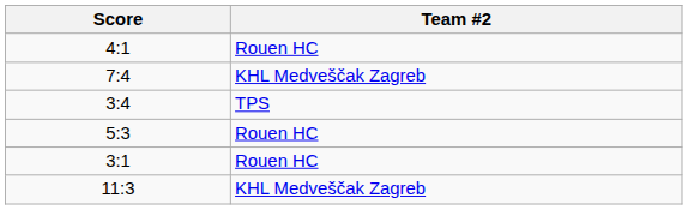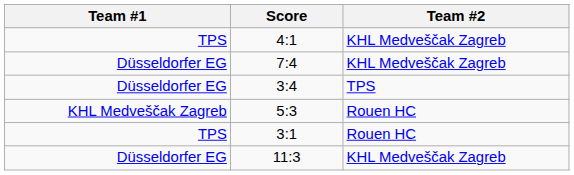+ column: Team #1 | TPS | Düsseldorfer EG | Düsseldorfer EG | KHL Medveščak Zagreb | TPS | Düsseldorfer EG
4:1 | Team #2: Rouen HC -> KHL Medveščak Zagreb
